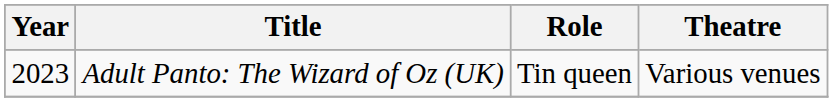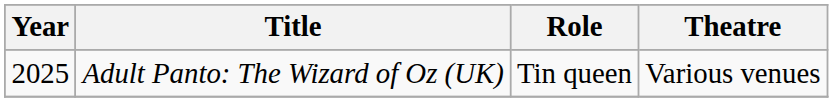Adult Panto: The Wizard of Oz (UK) | Year: 2023 -> 2025
